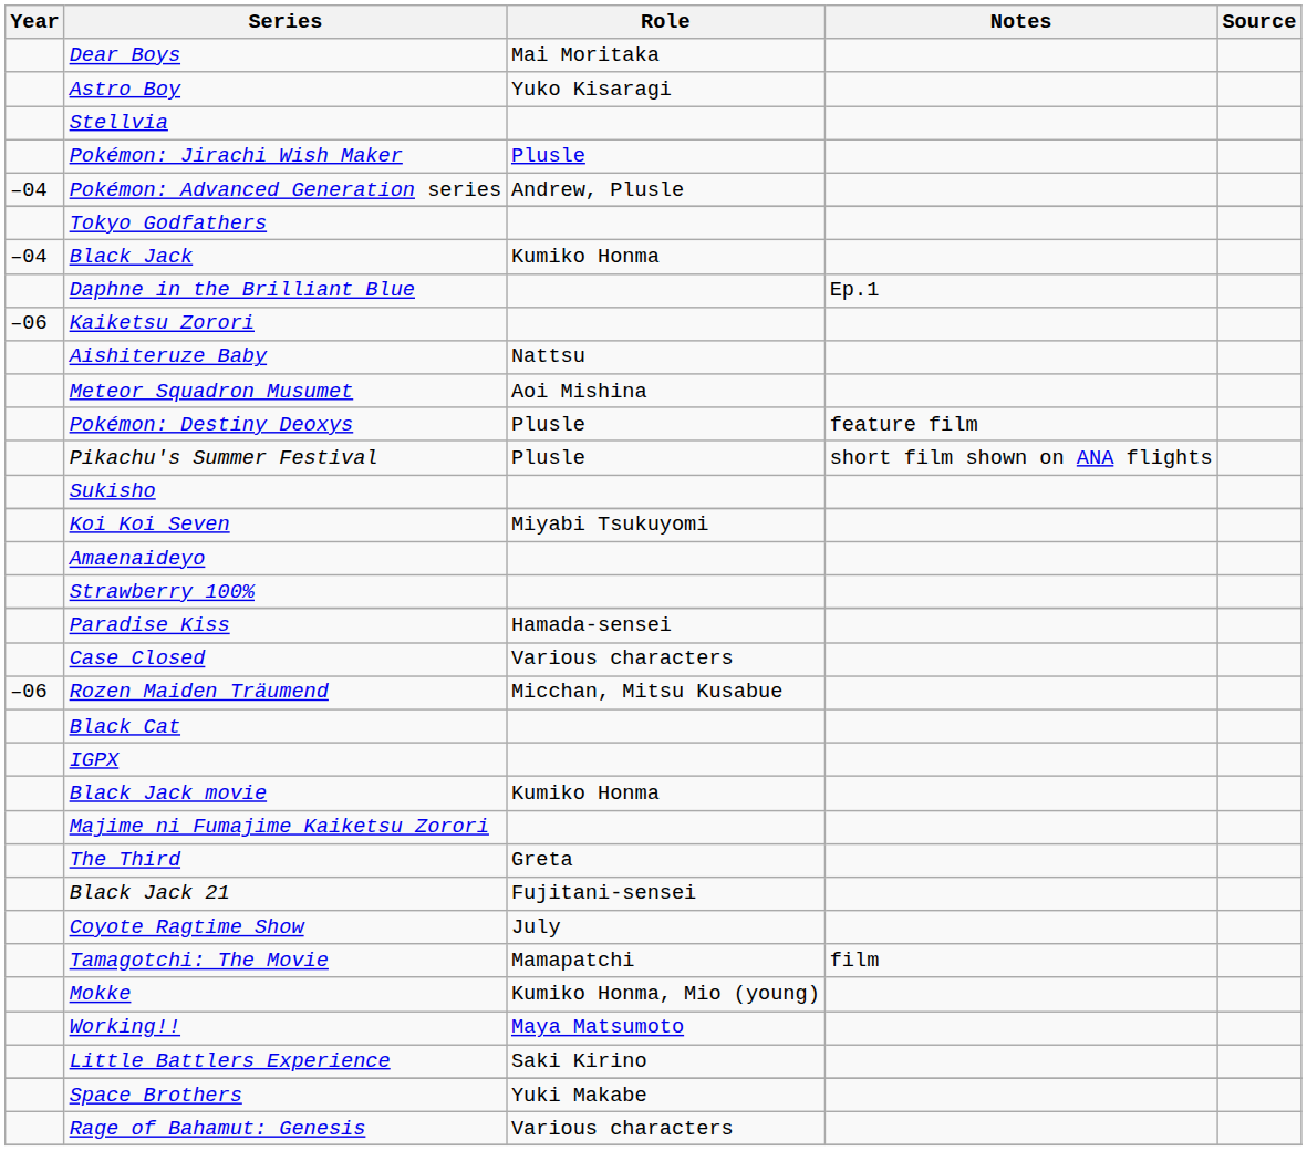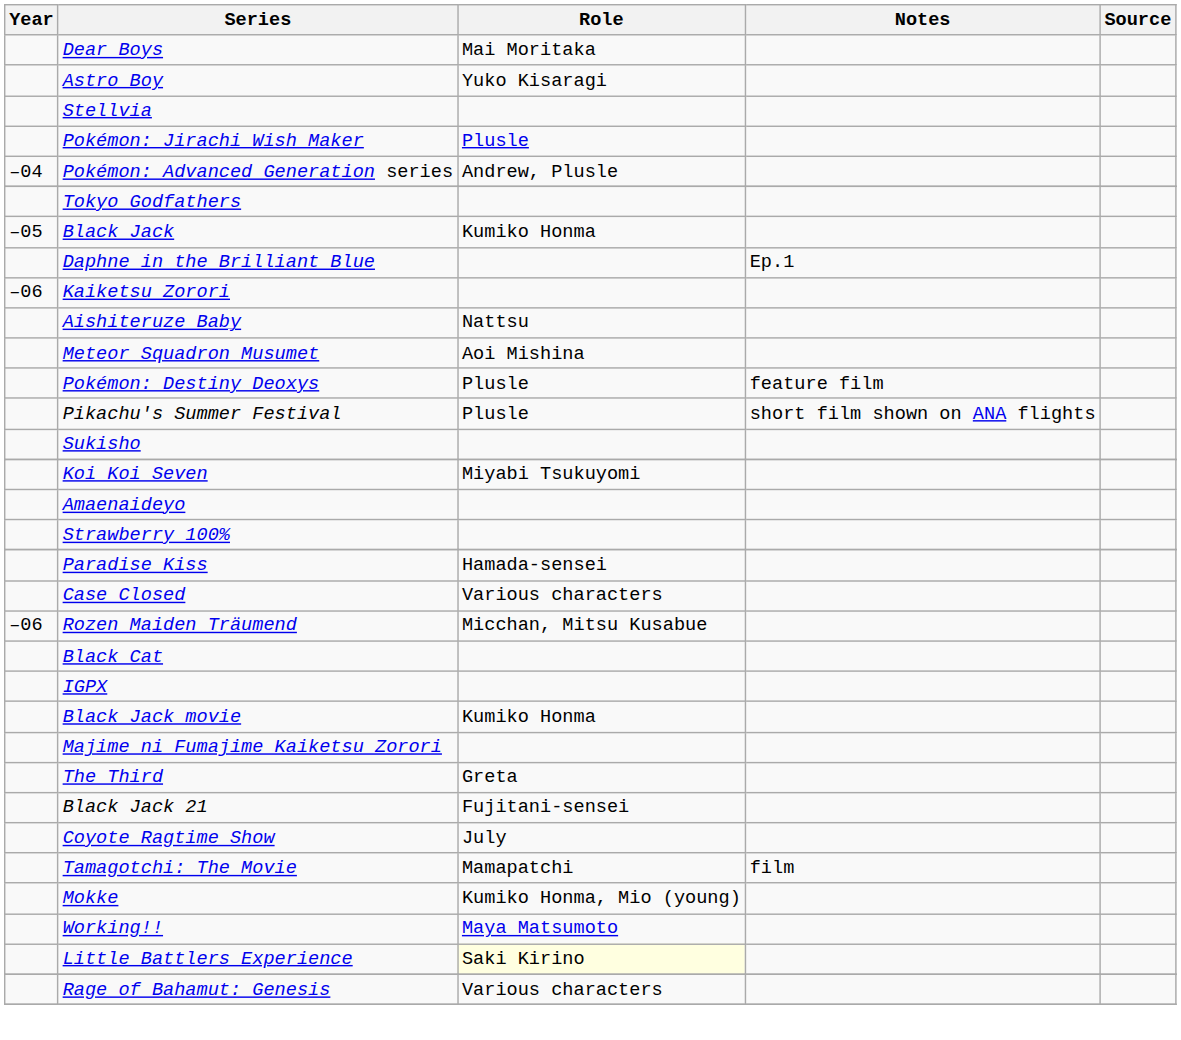Black Jack | Year: –04 -> –05
Little Battlers Experience | Role: no background -> lightyellow background
- row: Space Brothers | Yuki Makabe
